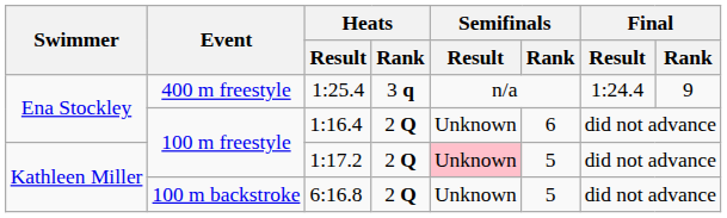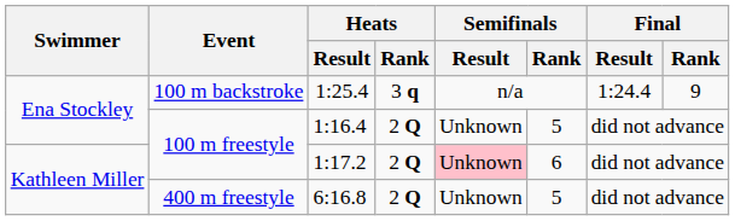1:25.4 | Event: 400 m freestyle -> 100 m backstroke
1:16.4 | Semifinals / Rank: 6 -> 5
1:17.2 | Semifinals / Rank: 5 -> 6
6:16.8 | Event: 100 m backstroke -> 400 m freestyle
